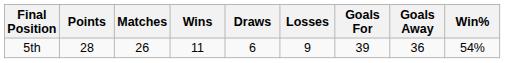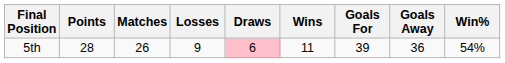columns swapped: Wins <-> Losses
5th | Draws: no background -> pink background
